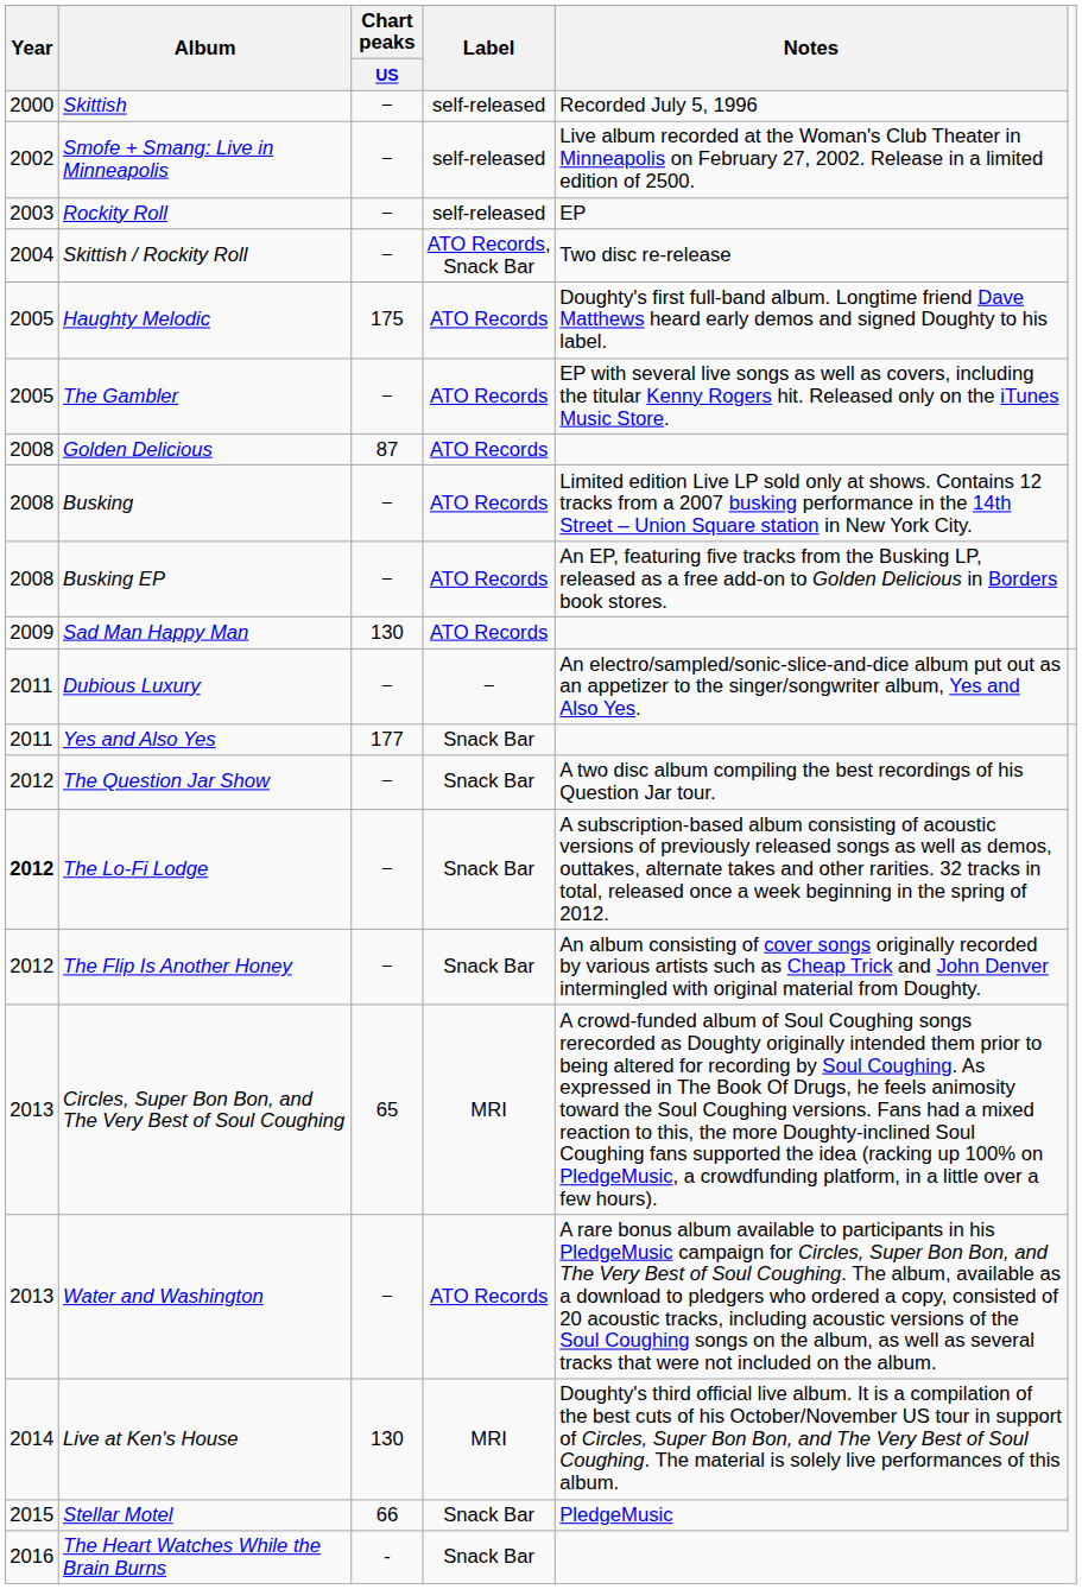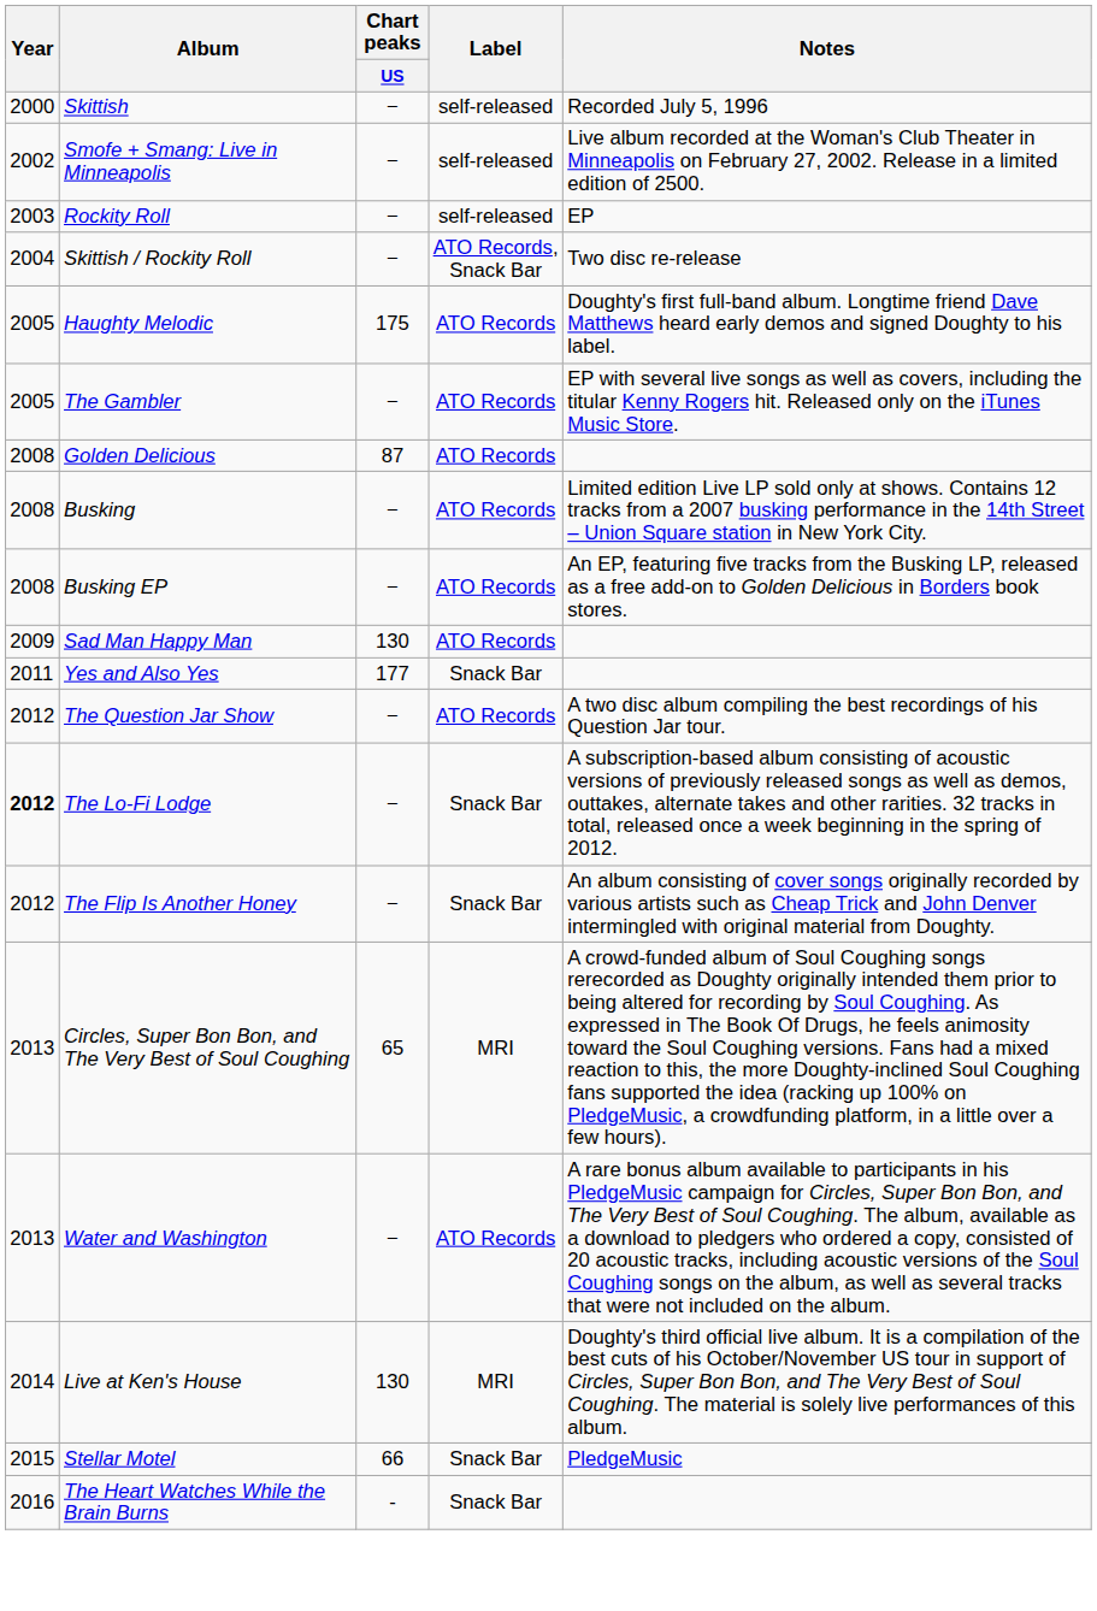- row: 2011 | Dubious Luxury | − | − | An electro/sampled/sonic-slice-and-dice album put out as an appetizer to the singer/songwriter album, Yes and Also Yes.
The Question Jar Show | Label: Snack Bar -> ATO Records
